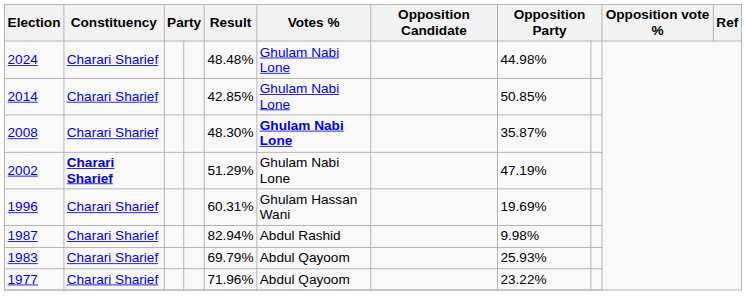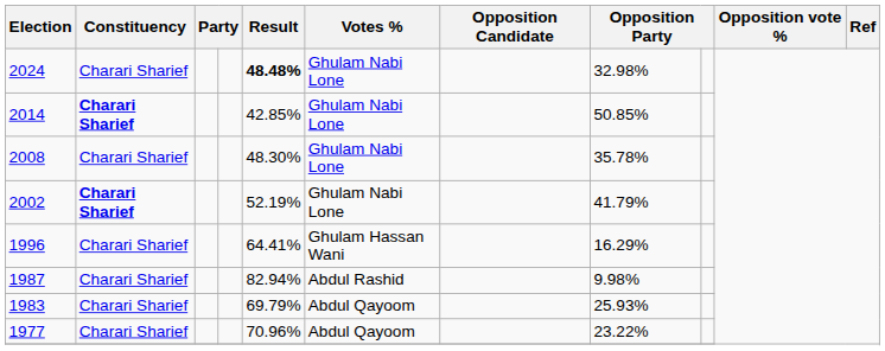2024 | Result: normal -> bold
2024 | column 8: 44.98% -> 32.98%
2014 | Constituency: normal -> bold
2008 | Votes %: bold -> normal
2008 | column 8: 35.87% -> 35.78%
2002 | Result: 51.29% -> 52.19%
2002 | column 8: 47.19% -> 41.79%
1996 | Result: 60.31% -> 64.41%
1996 | column 8: 19.69% -> 16.29%
1977 | Result: 71.96% -> 70.96%
